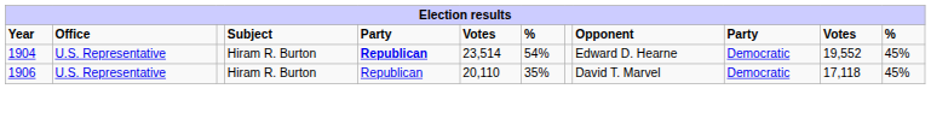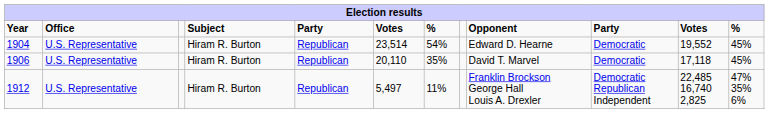1904 | column 5: bold -> normal
+ row: 1912 | U.S. Representative | Hiram R. Burton | Republican | 5,497 | 11% | Franklin Brockson George Hall Louis A. Drexler | Democratic Republican Independent | 22,485 16,740 2,825 | 47% 35% 6%
